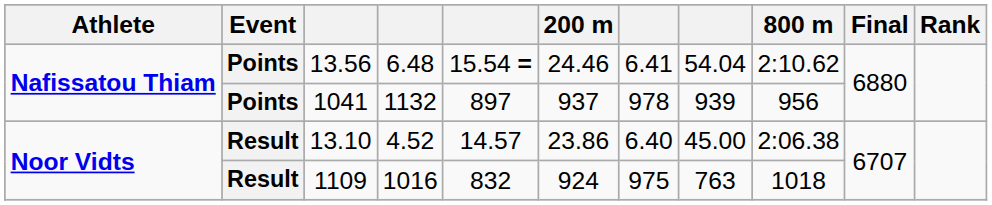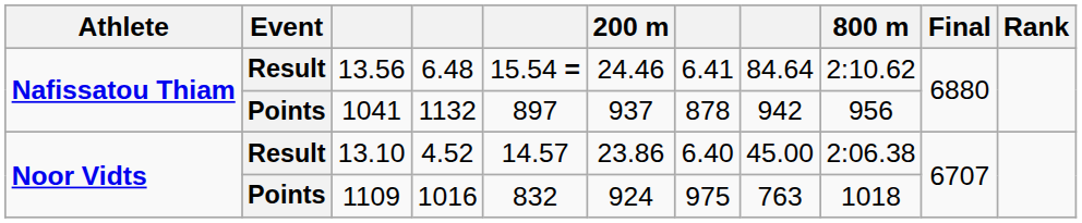13.56 | Event: Points -> Result
13.56 | column 8: 54.04 -> 84.64
1041 | column 7: 978 -> 878
1041 | column 8: 939 -> 942
1109 | Event: Result -> Points
